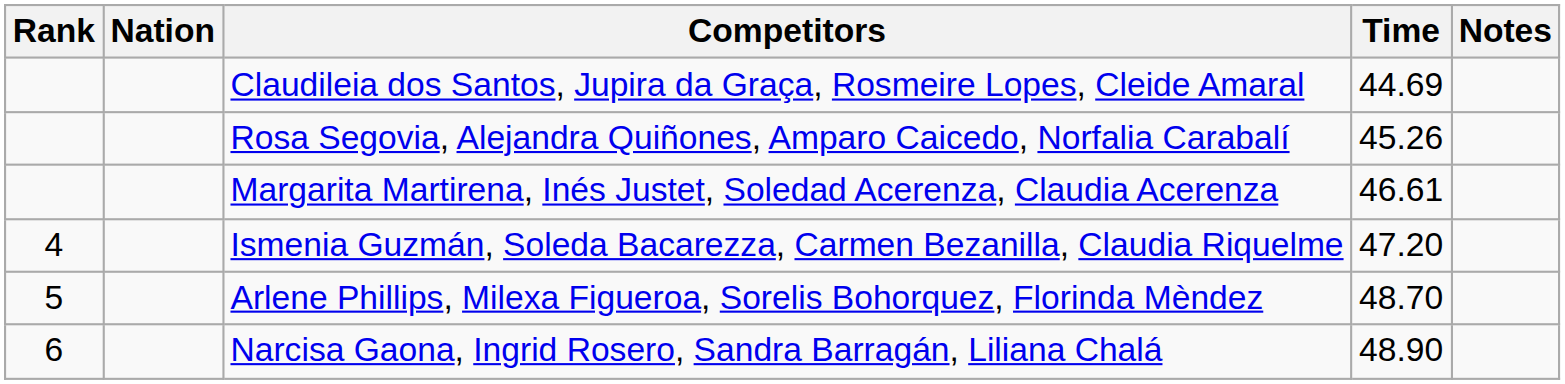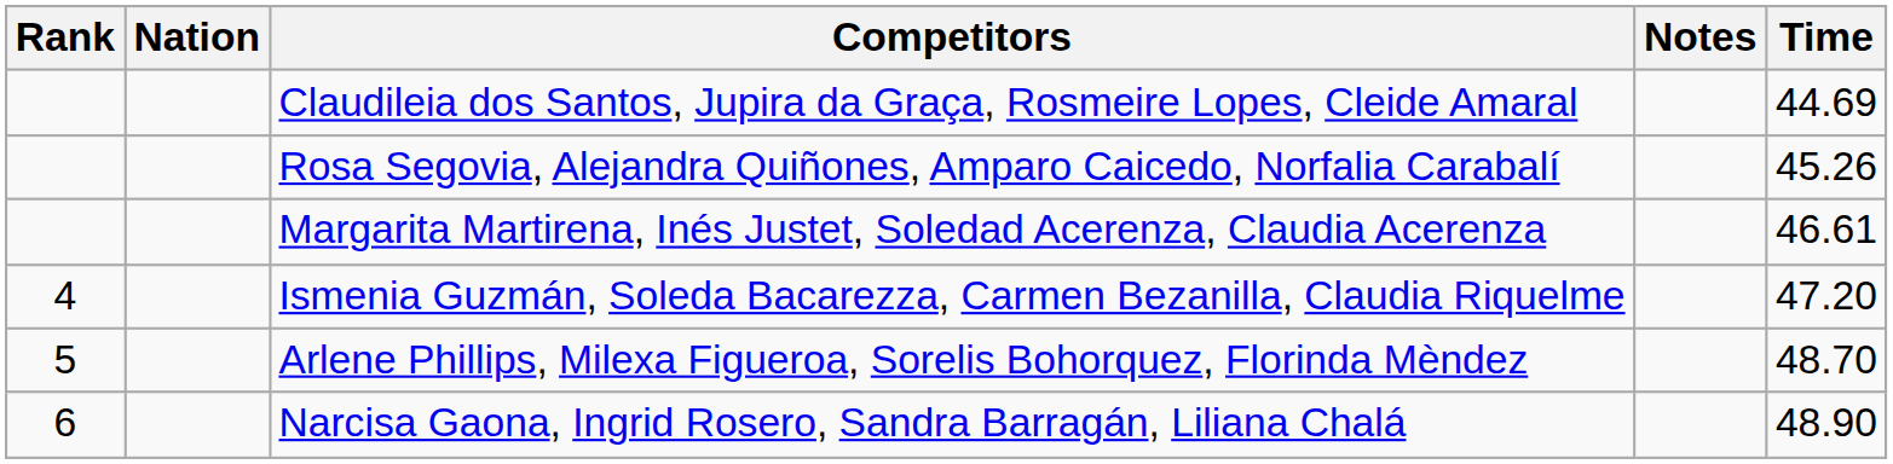columns swapped: Time <-> Notes
